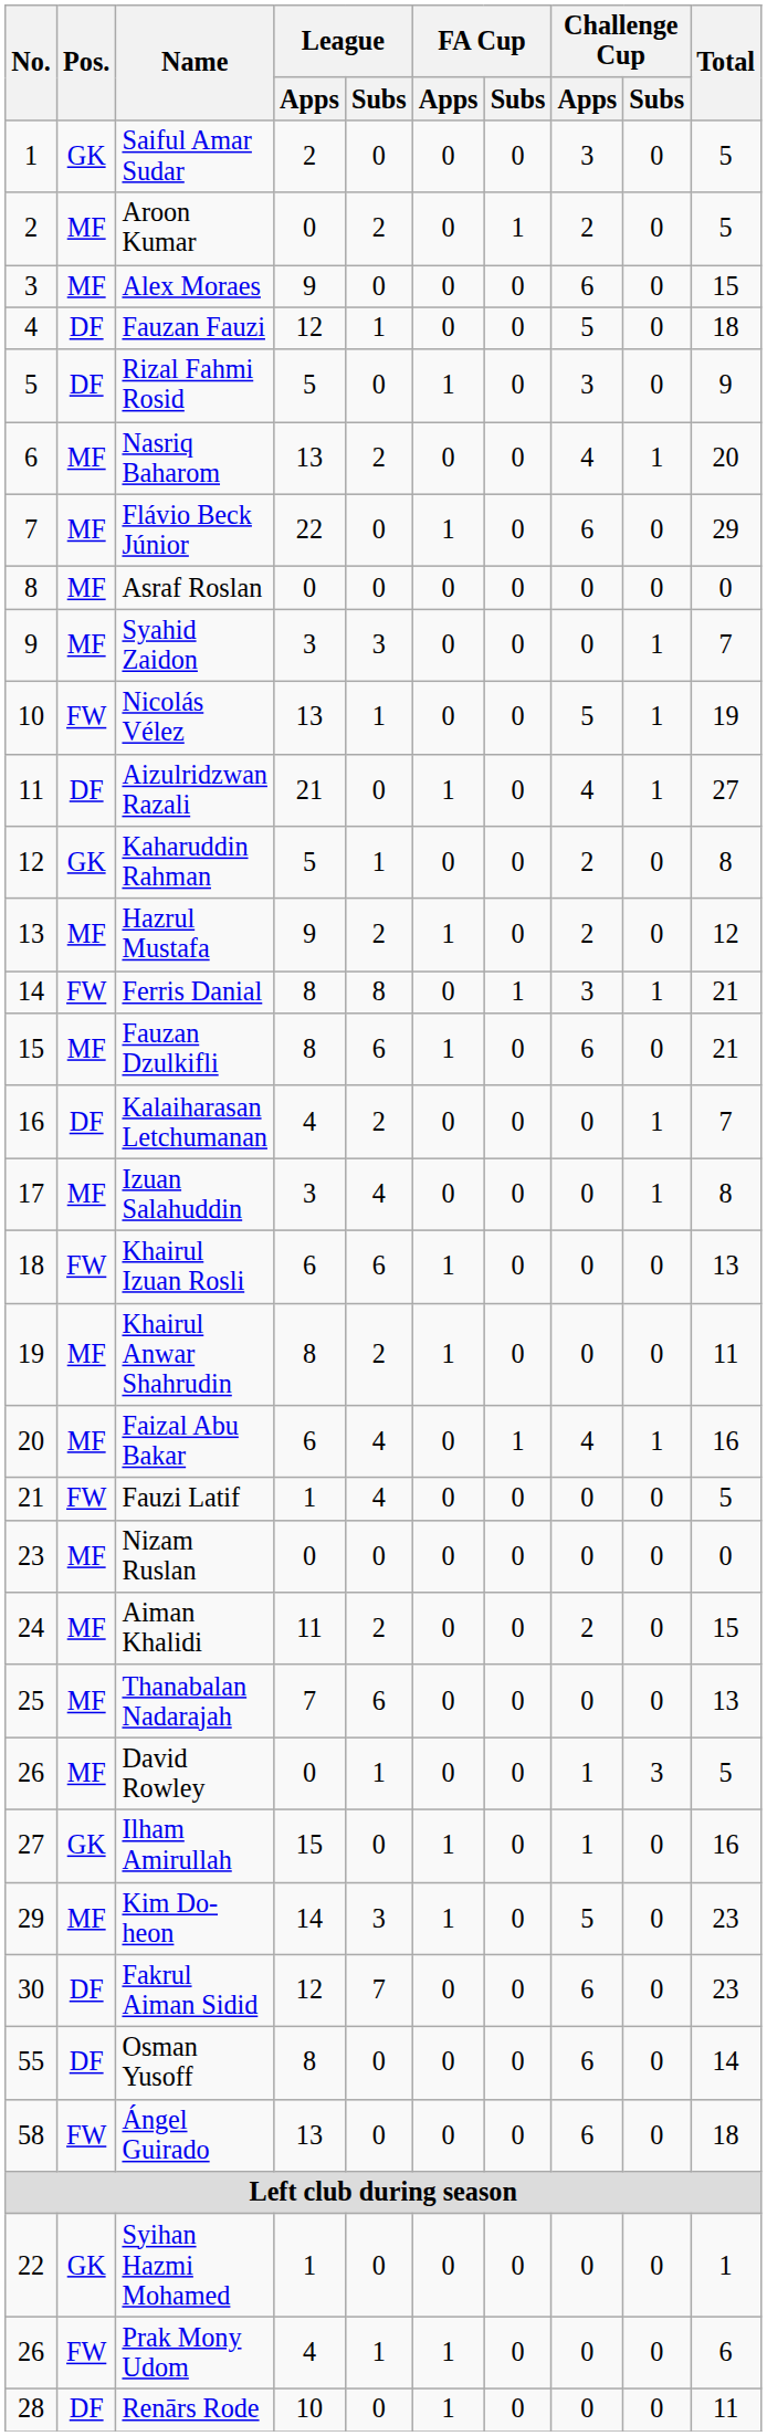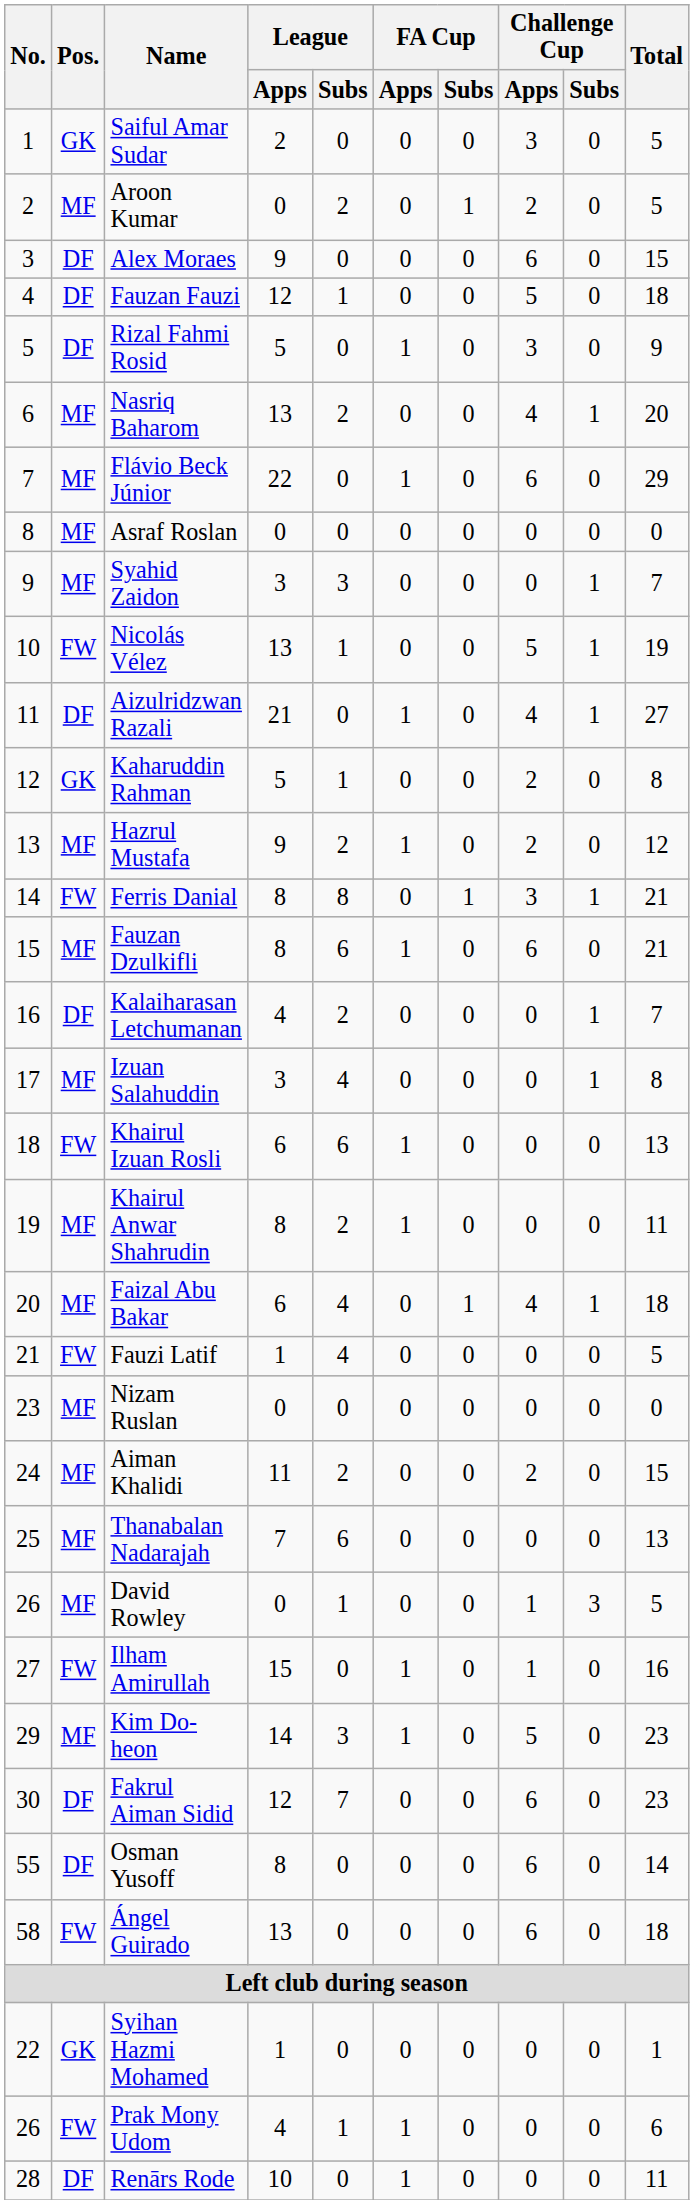Alex Moraes | Pos.: MF -> DF
Faizal Abu Bakar | Total: 16 -> 18
Ilham Amirullah | Pos.: GK -> FW
